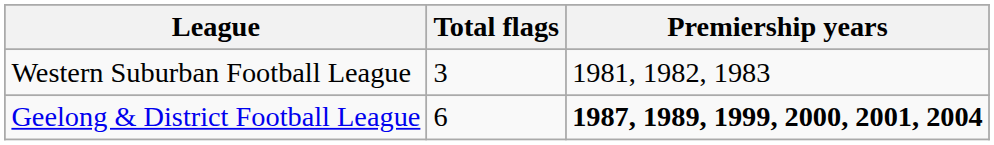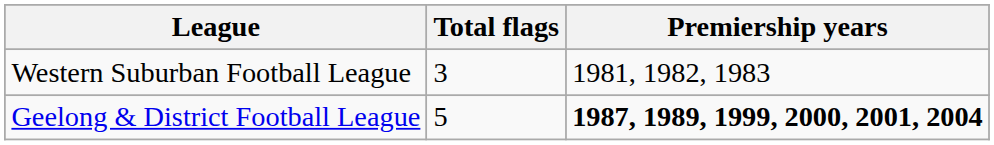Geelong & District Football League | Total flags: 6 -> 5
